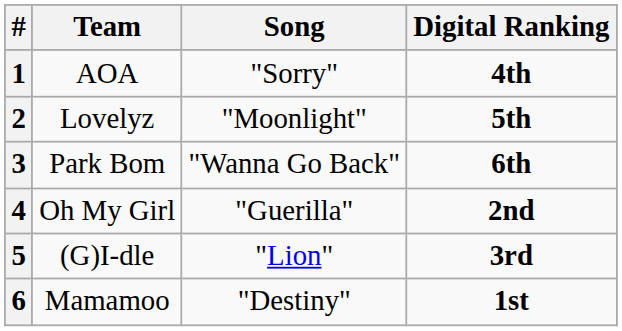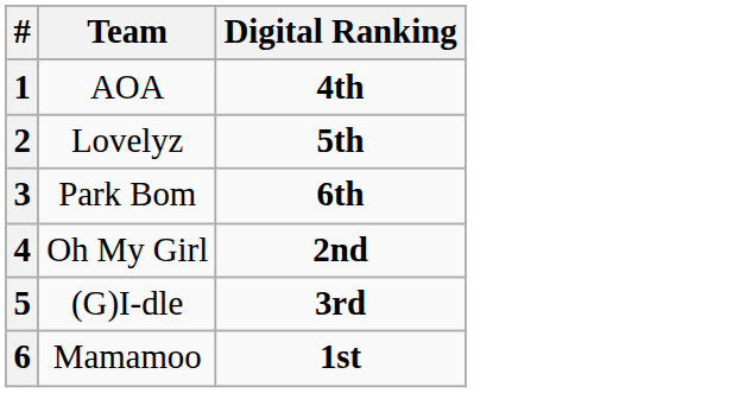- column: Song | "Sorry" | "Moonlight" | "Wanna Go Back" | "Guerilla" | "Lion" | "Destiny"
